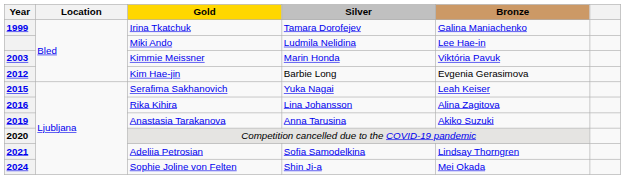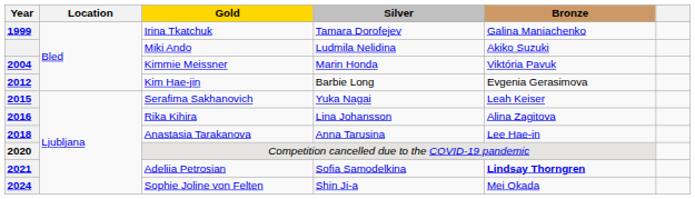Miki Ando | Bronze: Lee Hae-in -> Akiko Suzuki
Kimmie Meissner | Year: 2003 -> 2004
Anastasia Tarakanova | Year: 2019 -> 2018
Anastasia Tarakanova | Bronze: Akiko Suzuki -> Lee Hae-in
Adeliia Petrosian | Bronze: normal -> bold
